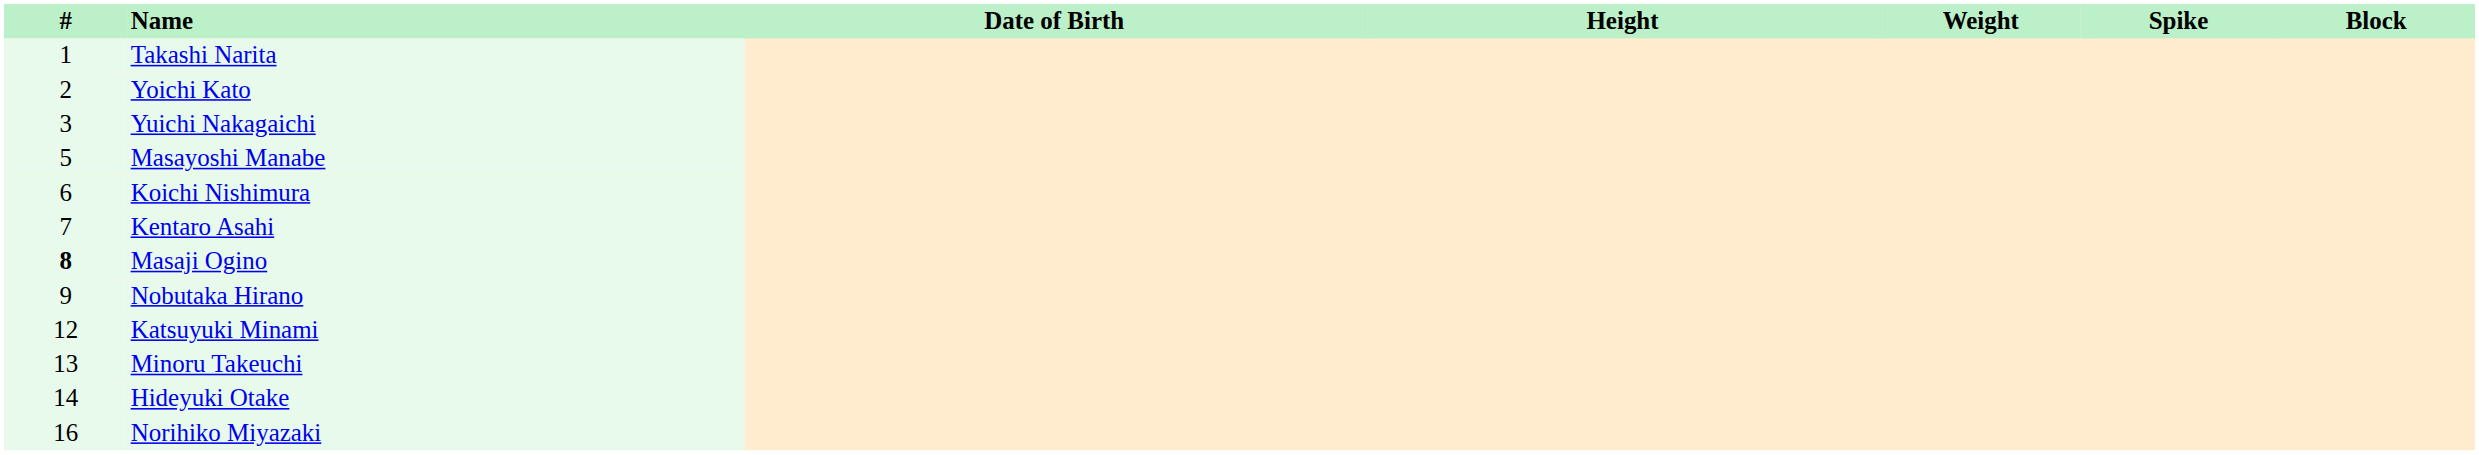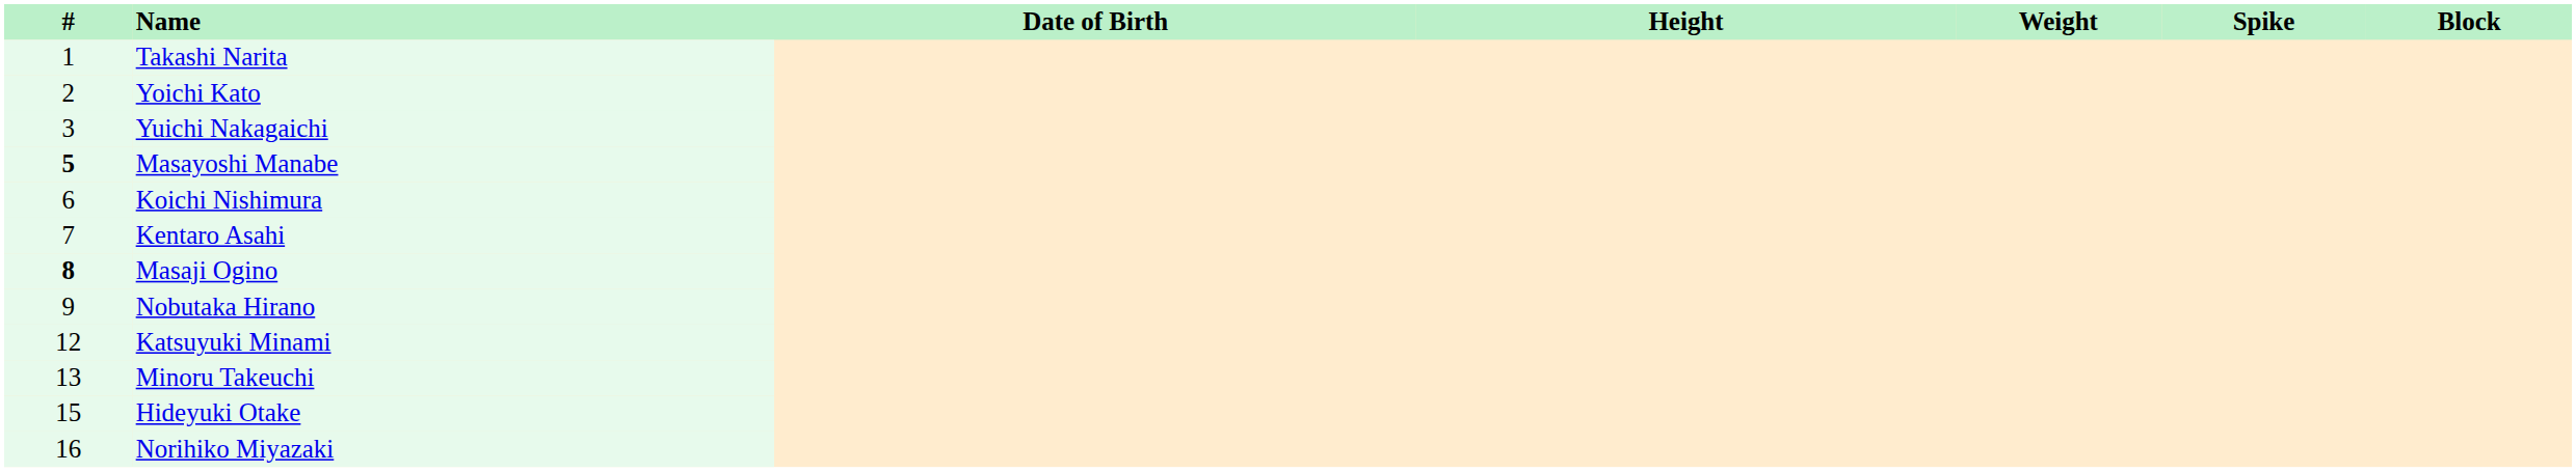Masayoshi Manabe | #: normal -> bold
Hideyuki Otake | #: 14 -> 15
